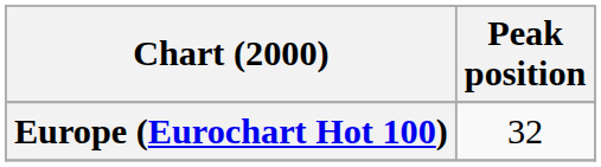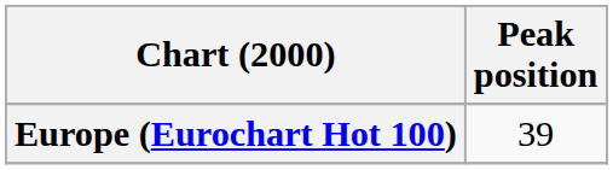Europe (Eurochart Hot 100) | Peak position: 32 -> 39
